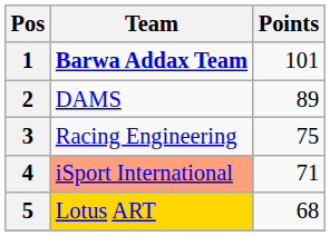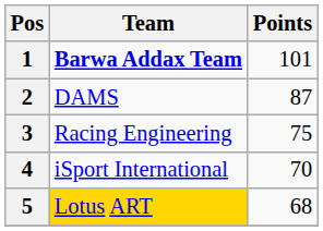2 | Points: 89 -> 87
4 | Team: lightsalmon background -> no background
4 | Points: 71 -> 70
